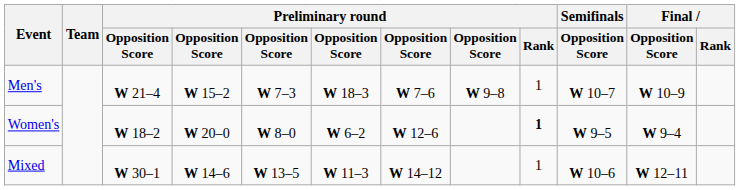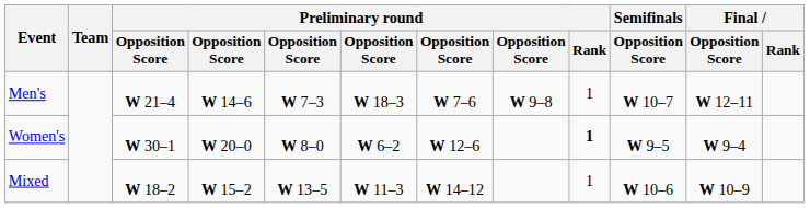Men's | column 4: W 15–2 -> W 14–6
Men's | Final / Opposition Score: W 10–9 -> W 12–11
Women's | column 3: W 18–2 -> W 30–1
Mixed | column 3: W 30–1 -> W 18–2
Mixed | column 4: W 14–6 -> W 15–2
Mixed | Final / Opposition Score: W 12–11 -> W 10–9
